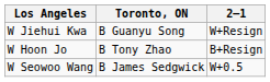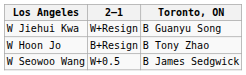columns swapped: 2–1 <-> Toronto, ON
